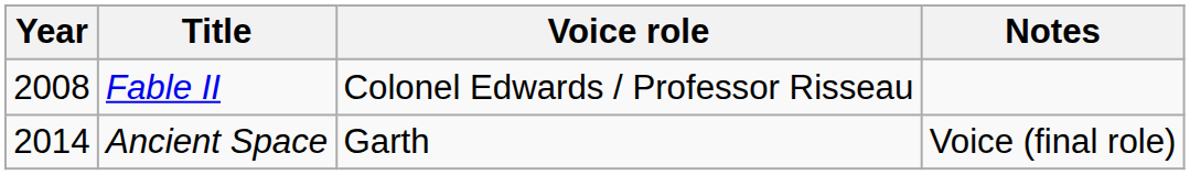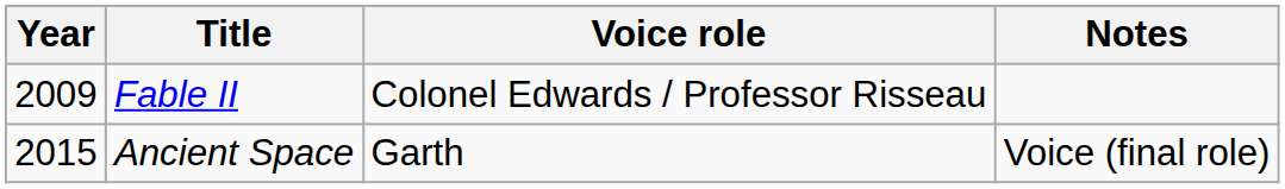Fable II | Year: 2008 -> 2009
Ancient Space | Year: 2014 -> 2015
